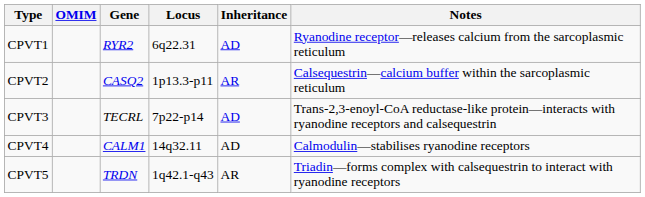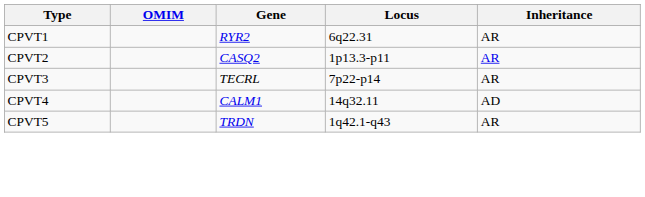- column: Notes | Ryanodine receptor—releases calcium from the sarcoplasmic reticulum | Calsequestrin—calcium buffer within the sarcoplasmic reticulum | Trans-2,3-enoyl-CoA reductase-like protein—interacts with ryanodine receptors and calsequestrin | Calmodulin—stabilises ryanodine receptors | Triadin—forms complex with calsequestrin to interact with ryanodine receptors
CPVT1 | Inheritance: AD -> AR
CPVT3 | Inheritance: AD -> AR
